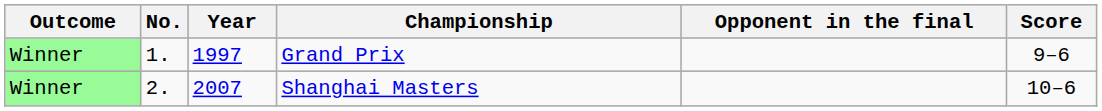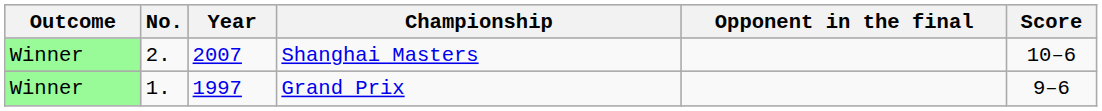rows swapped: Grand Prix <-> Shanghai Masters
